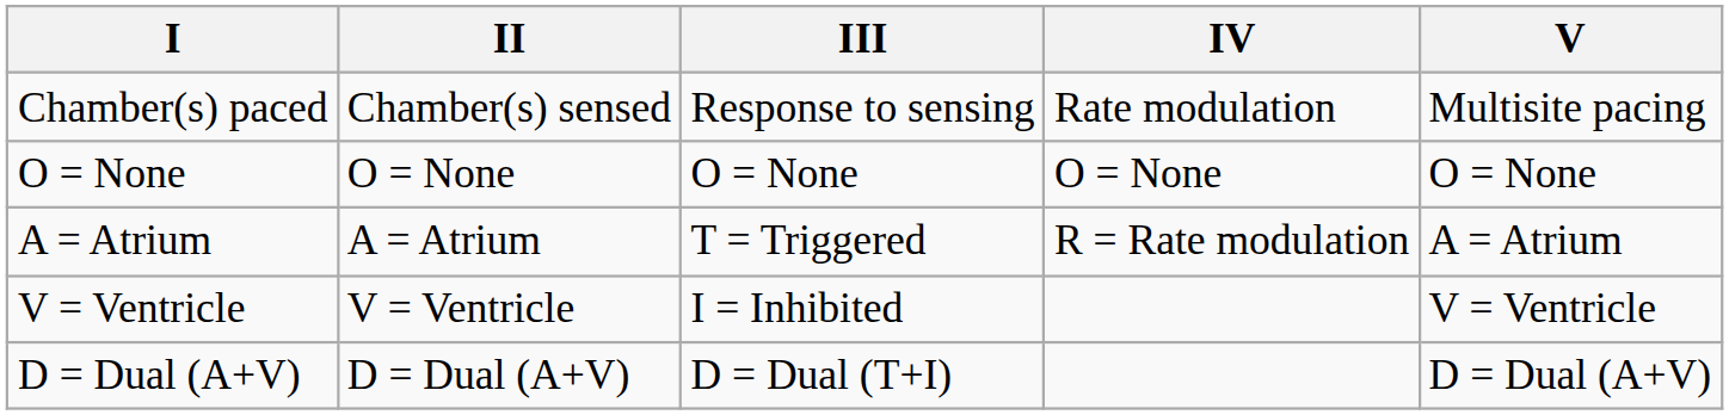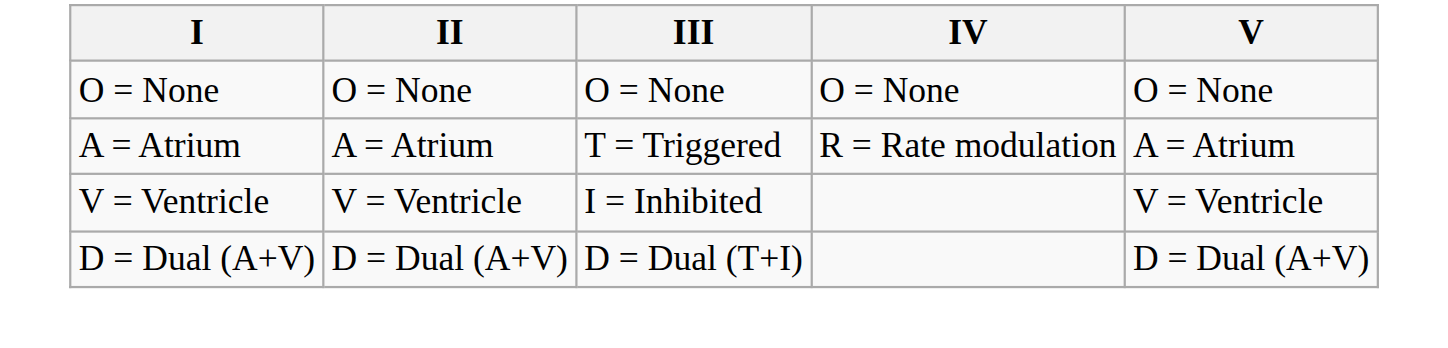- row: Chamber(s) paced | Chamber(s) sensed | Response to sensing | Rate modulation | Multisite pacing
